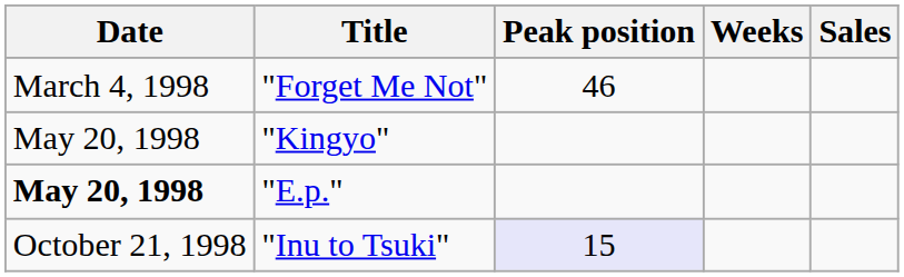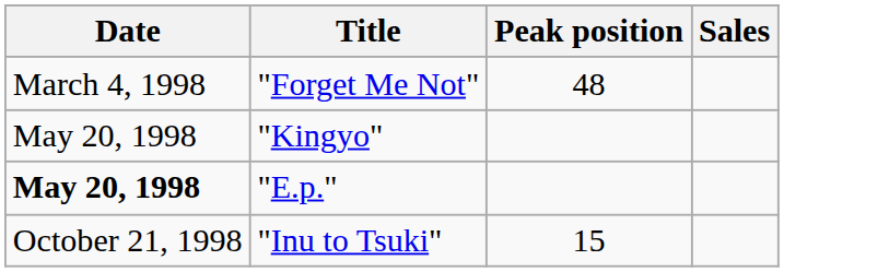- column: Weeks
"Forget Me Not" | Peak position: 46 -> 48
"Inu to Tsuki" | Peak position: lavender background -> no background
